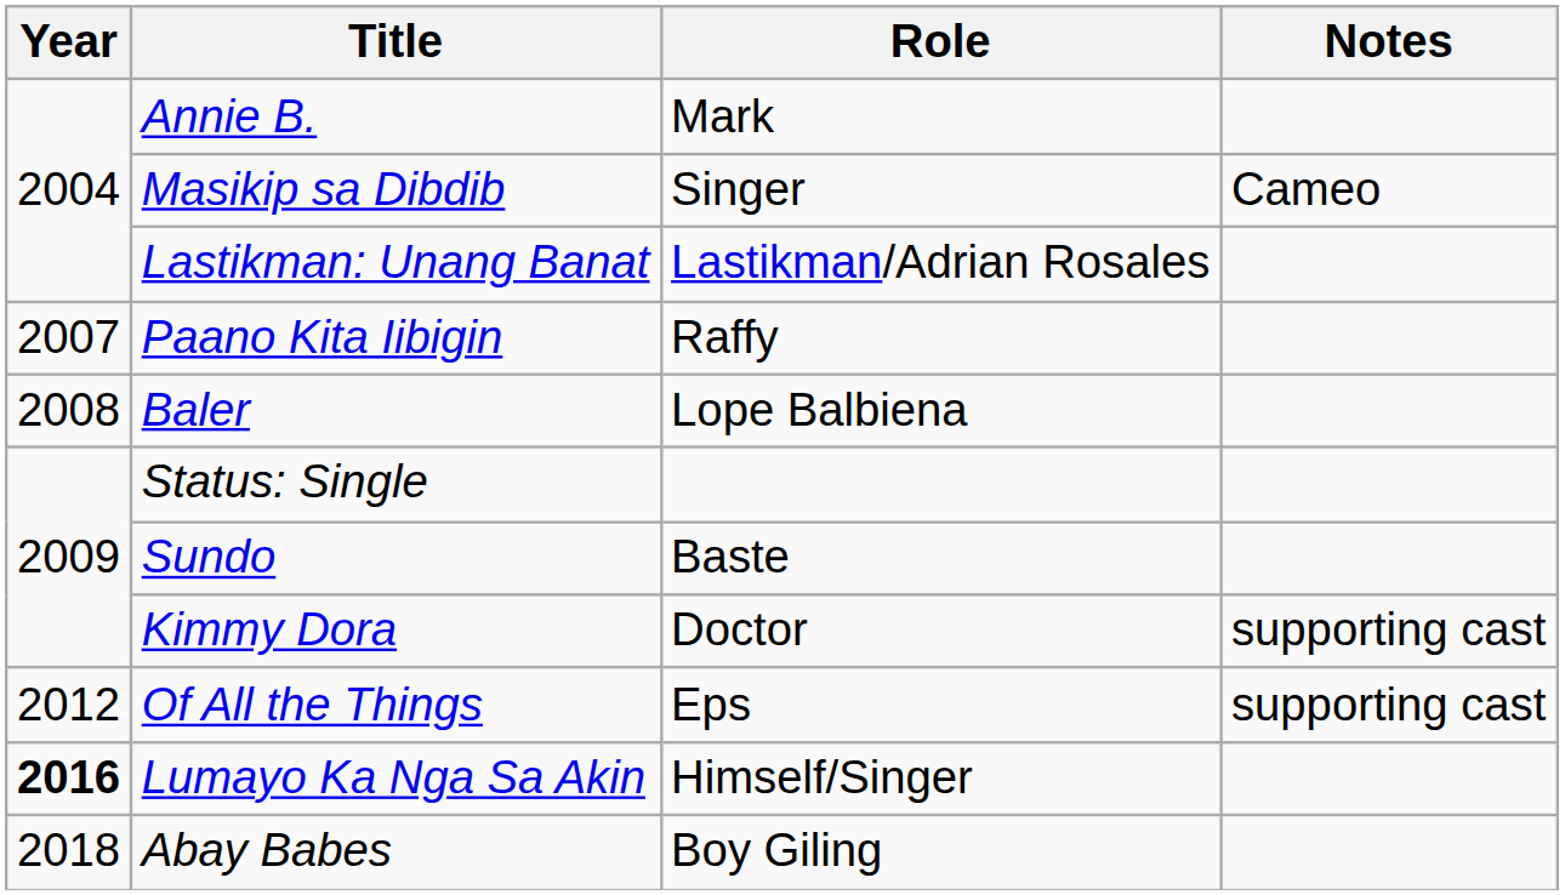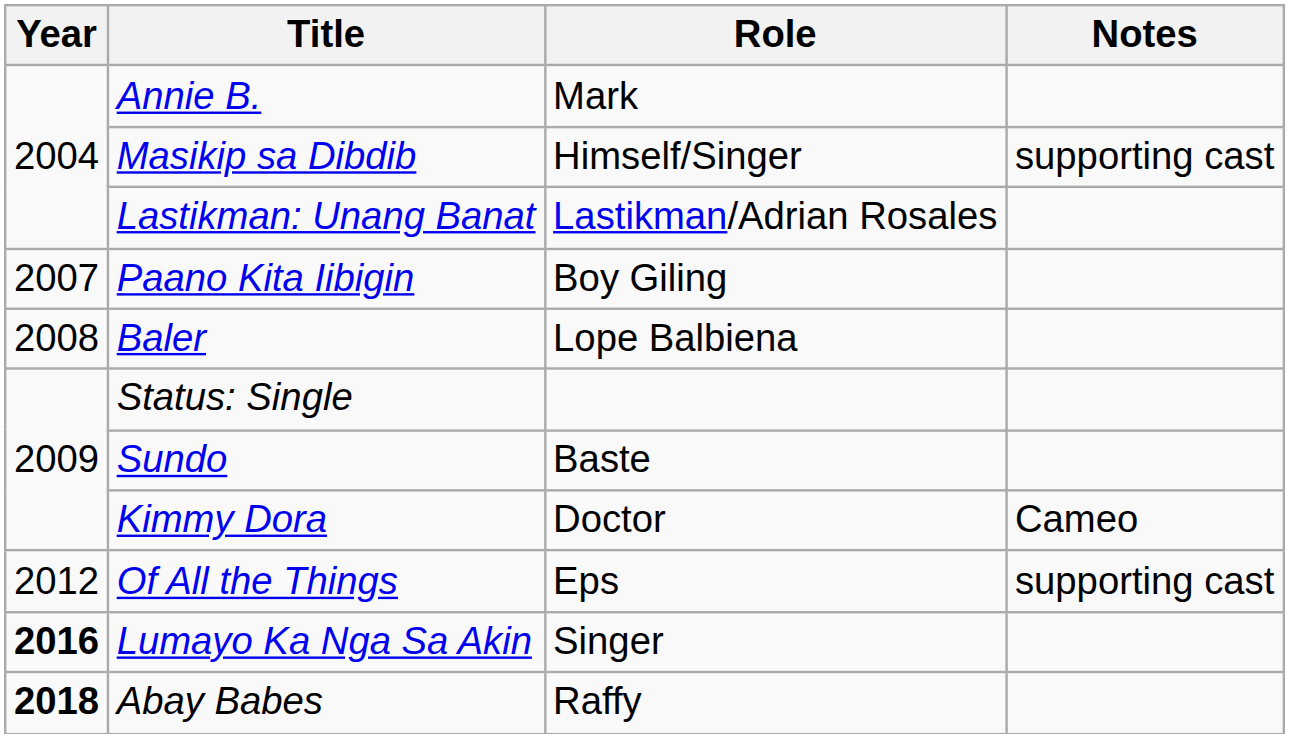Masikip sa Dibdib | Role: Singer -> Himself/Singer
Masikip sa Dibdib | Notes: Cameo -> supporting cast
Paano Kita Iibigin | Role: Raffy -> Boy Giling
Kimmy Dora | Notes: supporting cast -> Cameo
Lumayo Ka Nga Sa Akin | Role: Himself/Singer -> Singer
Abay Babes | Year: normal -> bold
Abay Babes | Role: Boy Giling -> Raffy
